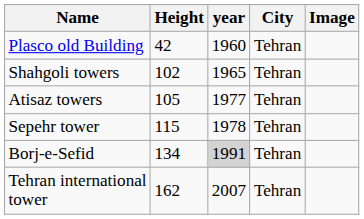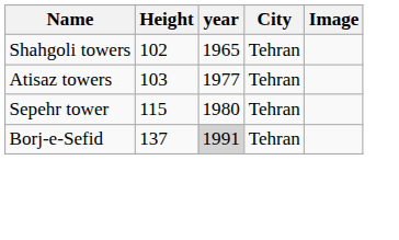- row: Plasco old Building | 42 | 1960 | Tehran
Atisaz towers | Height: 105 -> 103
Sepehr tower | year: 1978 -> 1980
Borj-e-Sefid | Height: 134 -> 137
- row: Tehran international tower | 162 | 2007 | Tehran
